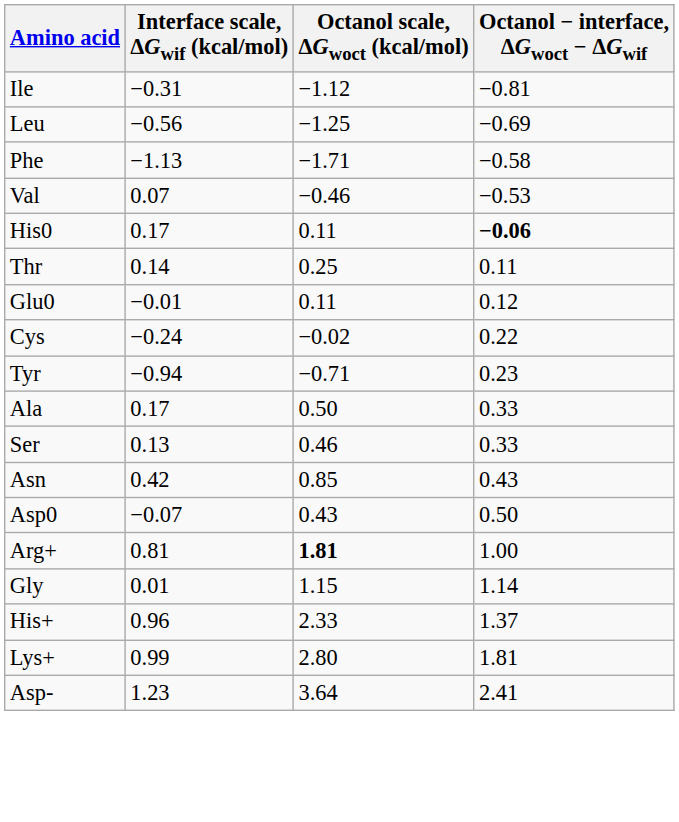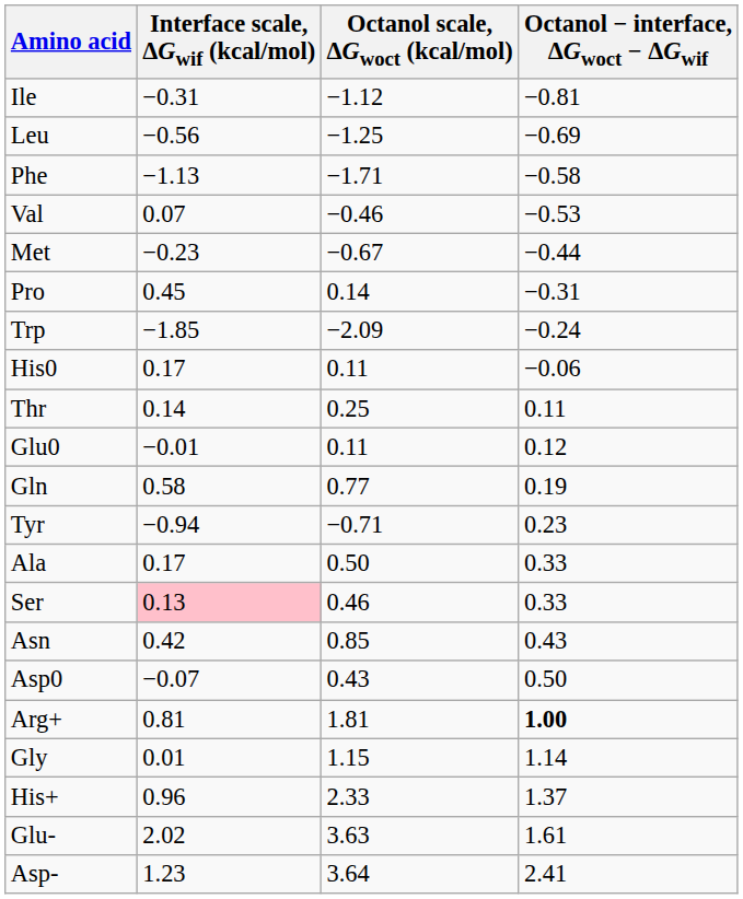+ row: Met | −0.23 | −0.67 | −0.44
+ row: Pro | 0.45 | 0.14 | −0.31
+ row: Trp | −1.85 | −2.09 | −0.24
His0 | Octanol − interface, ΔGwoct − ΔGwif: bold -> normal
+ row: Gln | 0.58 | 0.77 | 0.19
- row: Cys | −0.24 | −0.02 | 0.22
Ser | Interface scale, ΔGwif (kcal/mol): no background -> pink background
Arg+ | Octanol scale, ΔGwoct (kcal/mol): bold -> normal
Arg+ | Octanol − interface, ΔGwoct − ΔGwif: normal -> bold
+ row: Glu- | 2.02 | 3.63 | 1.61
- row: Lys+ | 0.99 | 2.80 | 1.81
